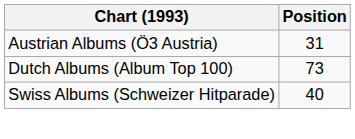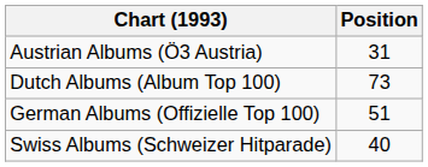+ row: German Albums (Offizielle Top 100) | 51
